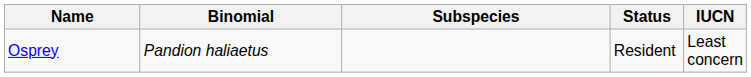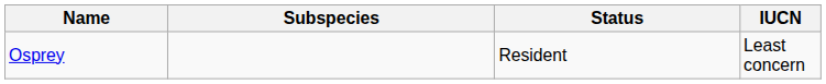- column: Binomial | Pandion haliaetus
